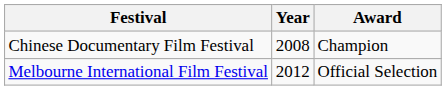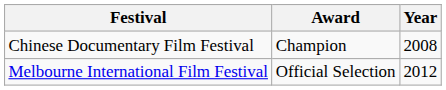columns swapped: Award <-> Year
